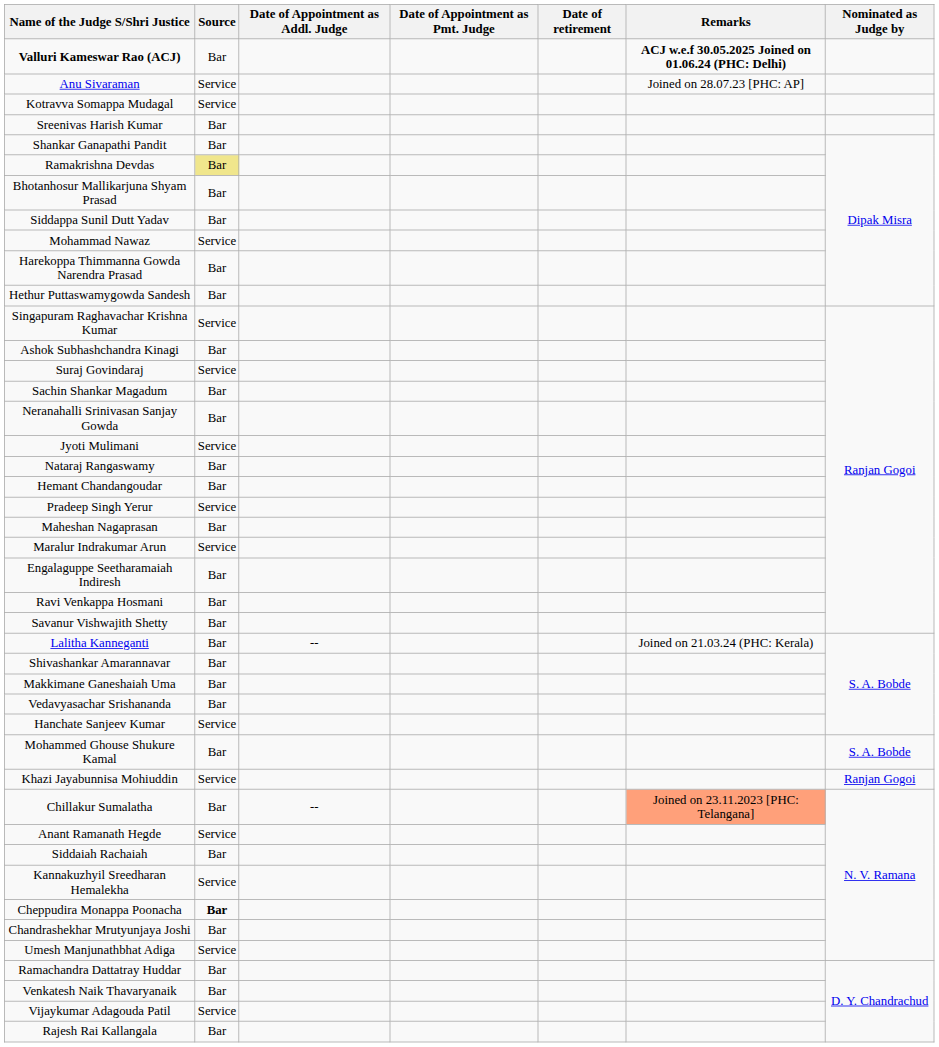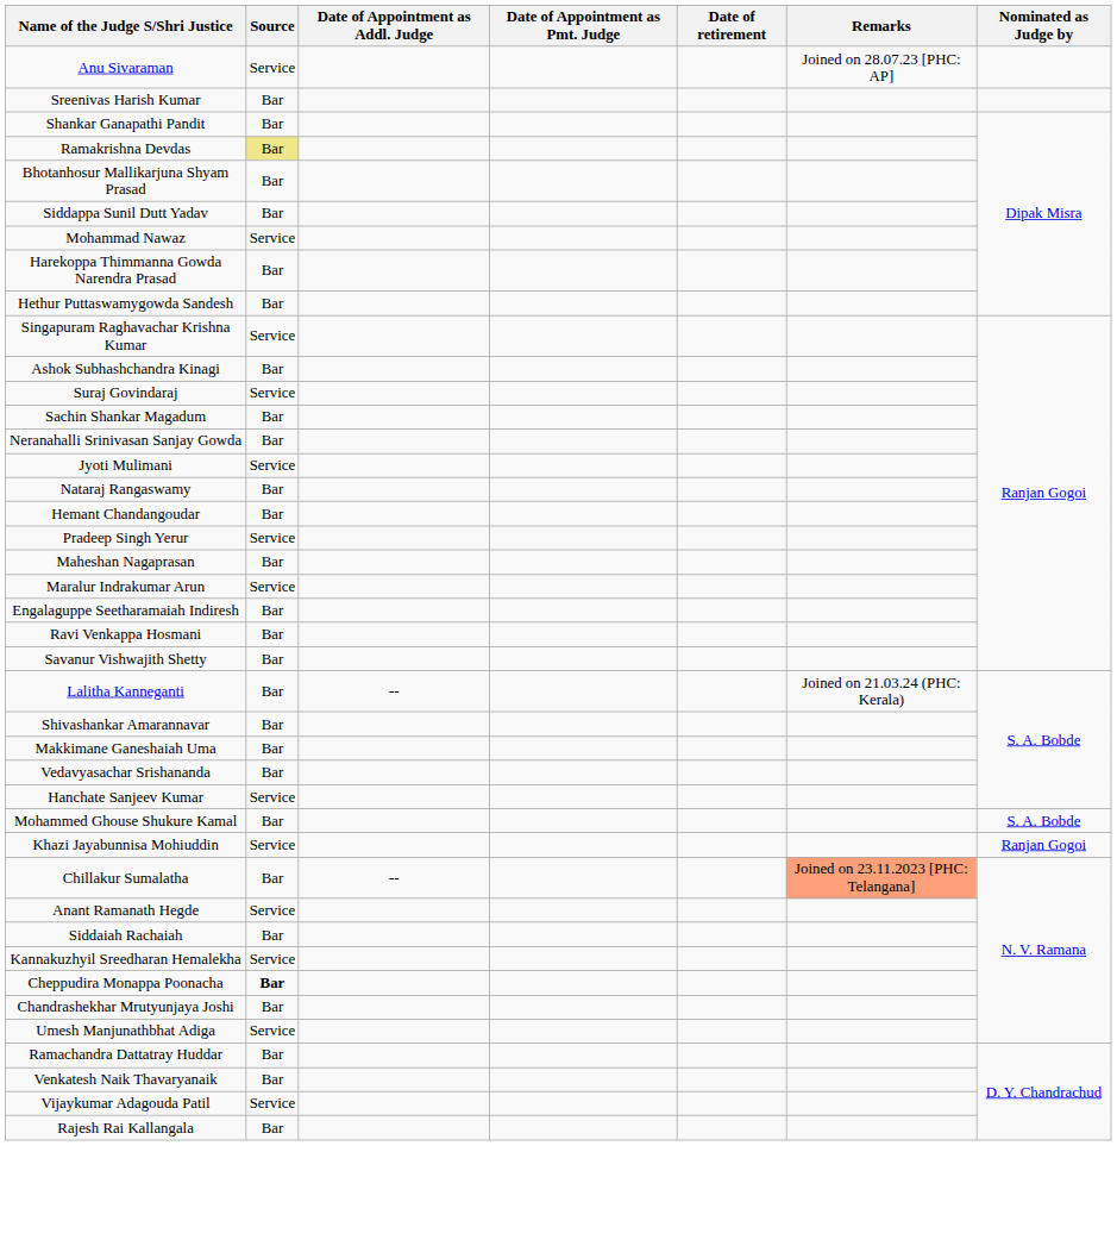- row: Valluri Kameswar Rao (ACJ) | Bar | ACJ w.e.f 30.05.2025 Joined on 01.06.24 (PHC: Delhi)
- row: Kotravva Somappa Mudagal | Service
